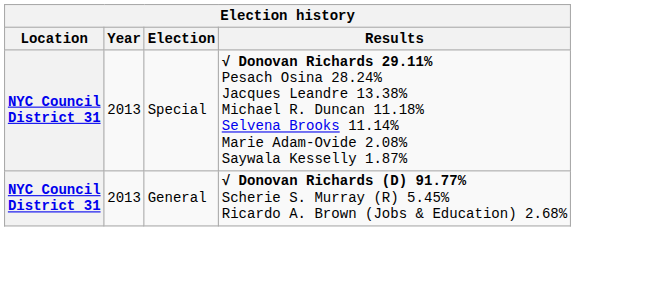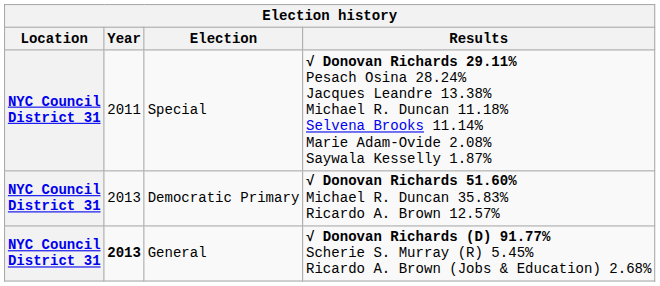Special | Year: 2013 -> 2011
+ row: NYC Council District 31 | 2013 | Democratic Primary | √ Donovan Richards 51.60% Michael R. Duncan 35.83% Ricardo A. Brown 12.57%
General | Year: normal -> bold
